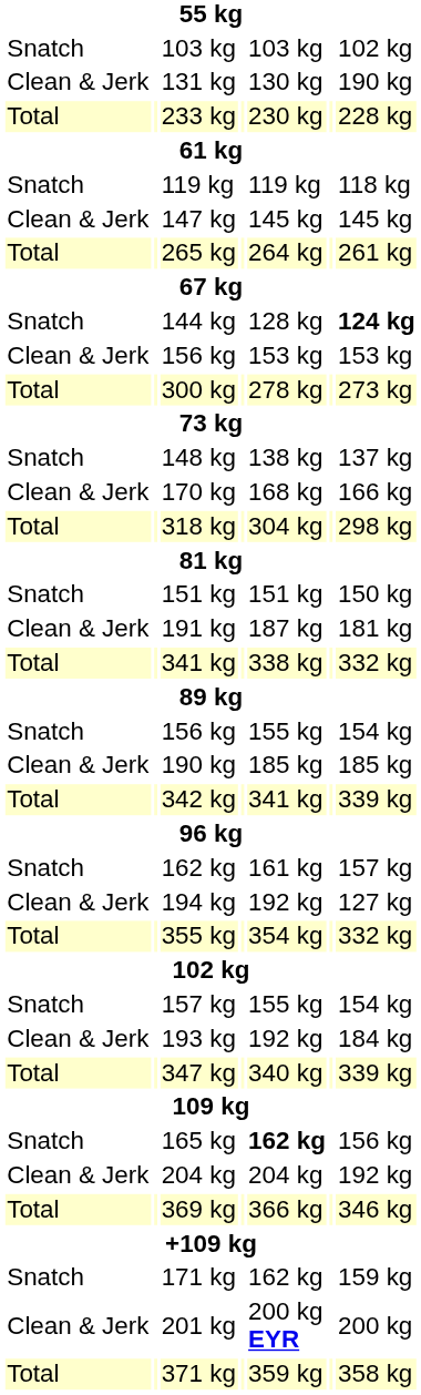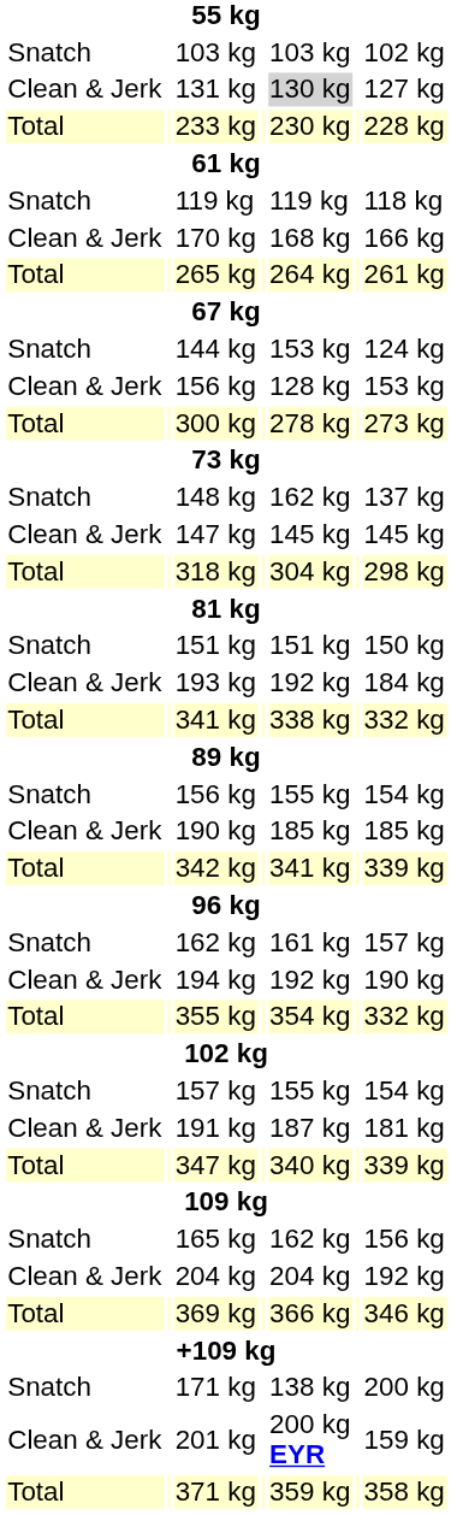131 kg | column 5: no background -> lightgrey background
131 kg | column 7: 190 kg -> 127 kg
rows swapped: 147 kg <-> 170 kg
144 kg | column 5: 128 kg -> 153 kg
144 kg | column 7: bold -> normal
Clean & Jerk / 156 kg | column 5: 153 kg -> 128 kg
148 kg | column 5: 138 kg -> 162 kg
rows swapped: 191 kg <-> 193 kg
194 kg | column 7: 127 kg -> 190 kg
165 kg | column 5: bold -> normal
171 kg | column 5: 162 kg -> 138 kg
171 kg | column 7: 159 kg -> 200 kg
201 kg | column 7: 200 kg -> 159 kg
